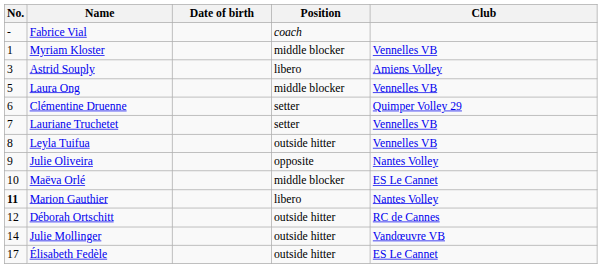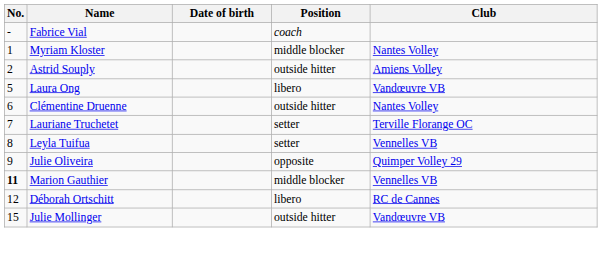Myriam Kloster | Club: Vennelles VB -> Nantes Volley
Astrid Souply | No.: 3 -> 2
Astrid Souply | Position: libero -> outside hitter
Laura Ong | Position: middle blocker -> libero
Laura Ong | Club: Vennelles VB -> Vandœuvre VB
Clémentine Druenne | Position: setter -> outside hitter
Clémentine Druenne | Club: Quimper Volley 29 -> Nantes Volley
Lauriane Truchetet | Club: Vennelles VB -> Terville Florange OC
Leyla Tuifua | Position: outside hitter -> setter
Julie Oliveira | Club: Nantes Volley -> Quimper Volley 29
- row: 10 | Maëva Orlé | middle blocker | ES Le Cannet
Marion Gauthier | Position: libero -> middle blocker
Marion Gauthier | Club: Nantes Volley -> Vennelles VB
Déborah Ortschitt | Position: outside hitter -> libero
Julie Mollinger | No.: 14 -> 15
- row: 17 | Élisabeth Fedèle | outside hitter | ES Le Cannet
